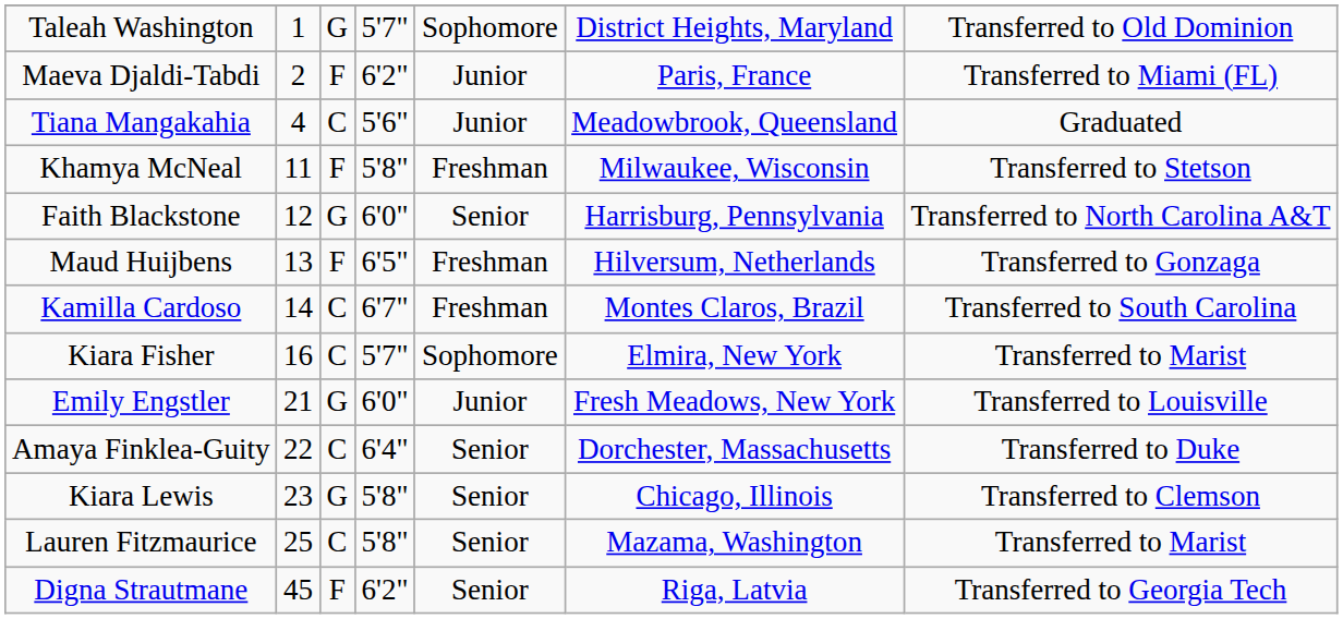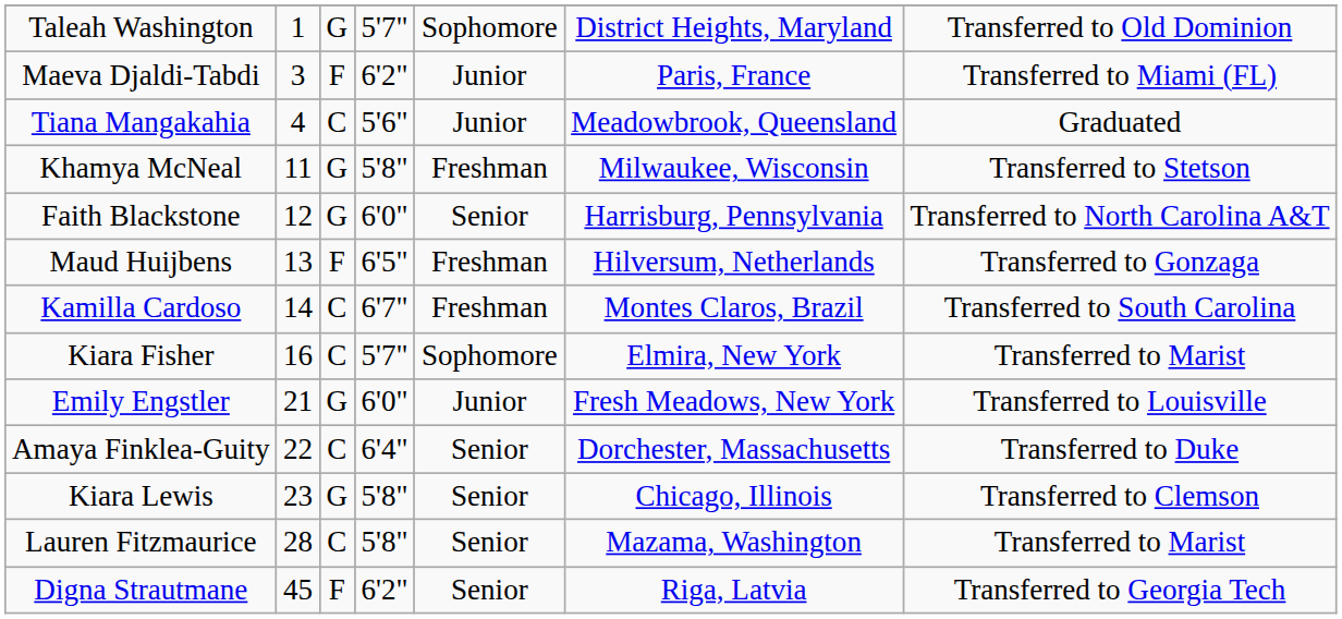Maeva Djaldi-Tabdi | column 2: 2 -> 3
Khamya McNeal | column 3: F -> G
Lauren Fitzmaurice | column 2: 25 -> 28
